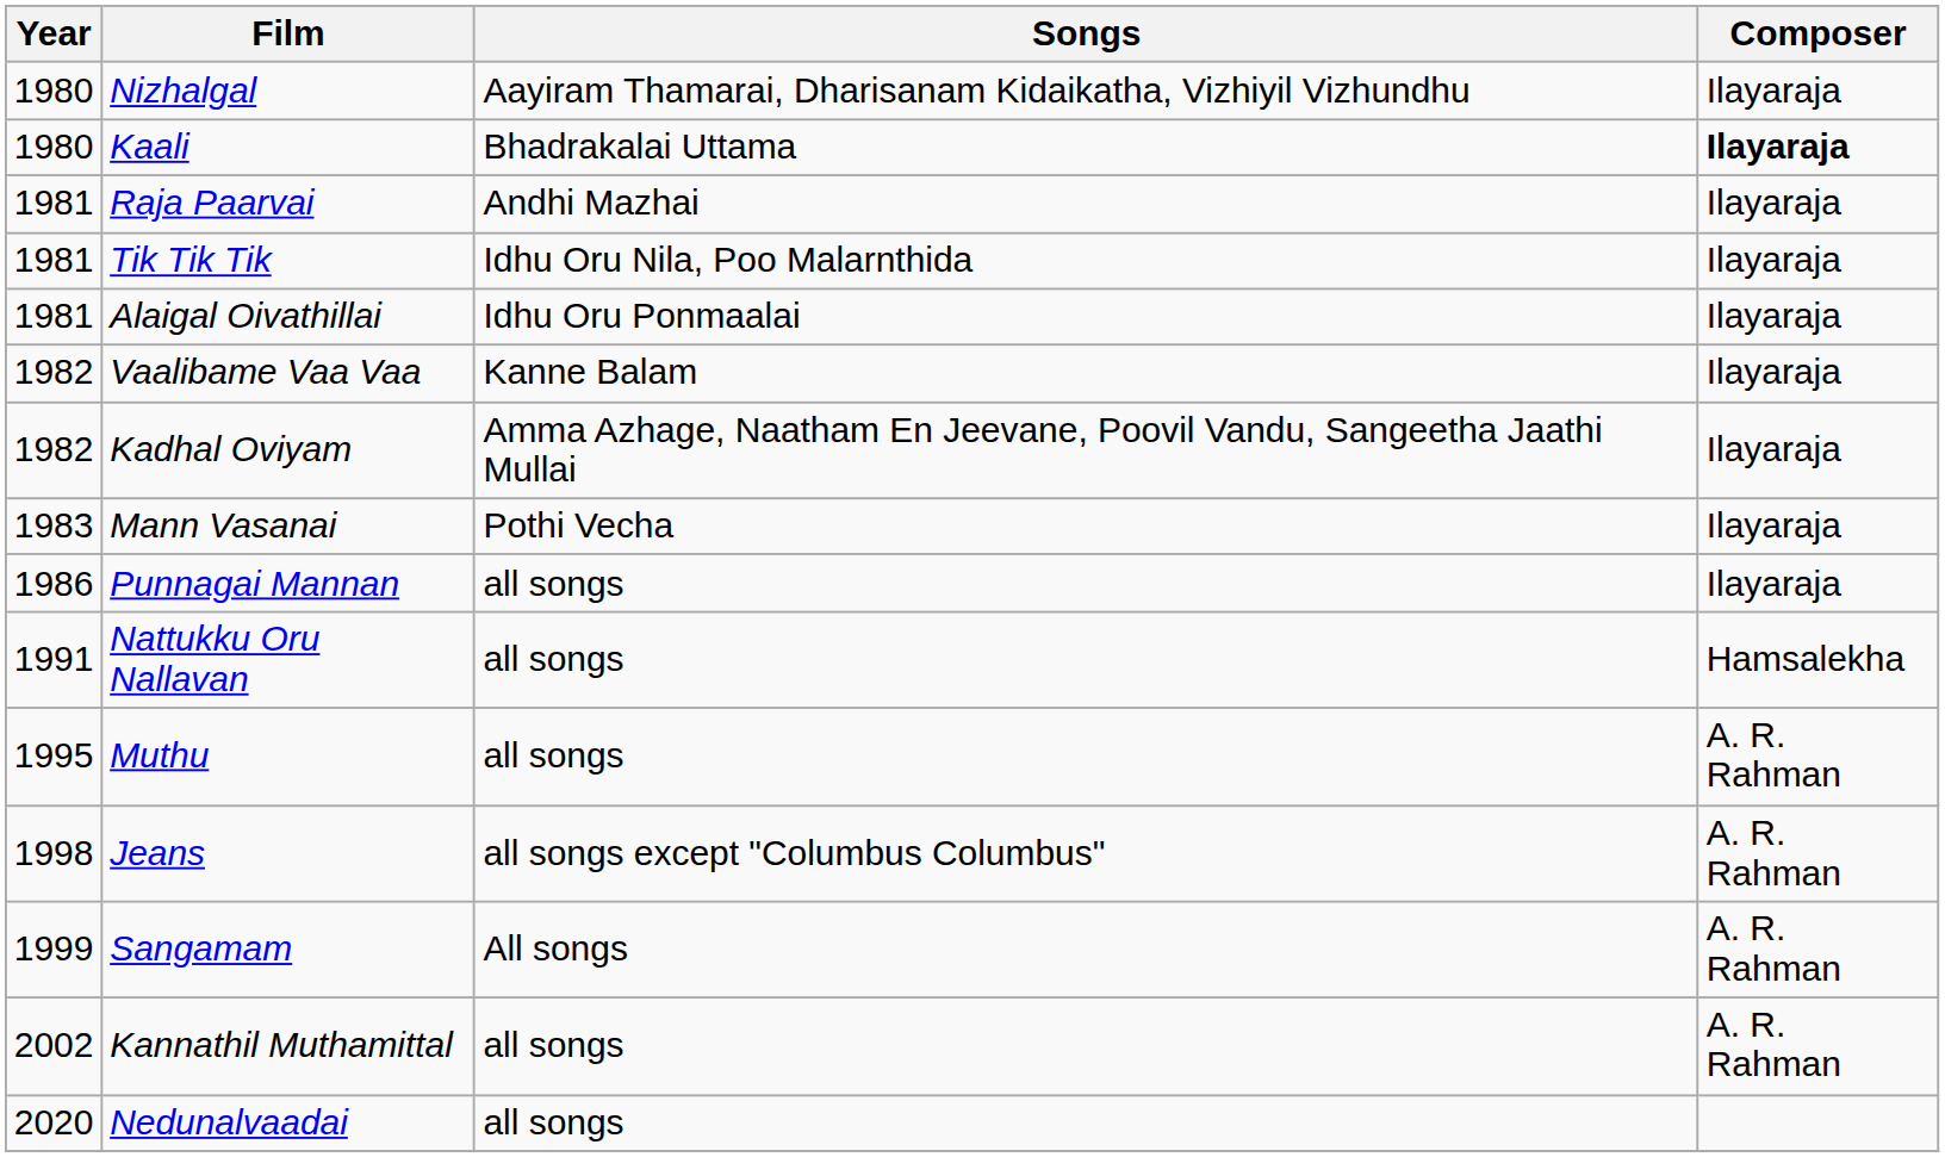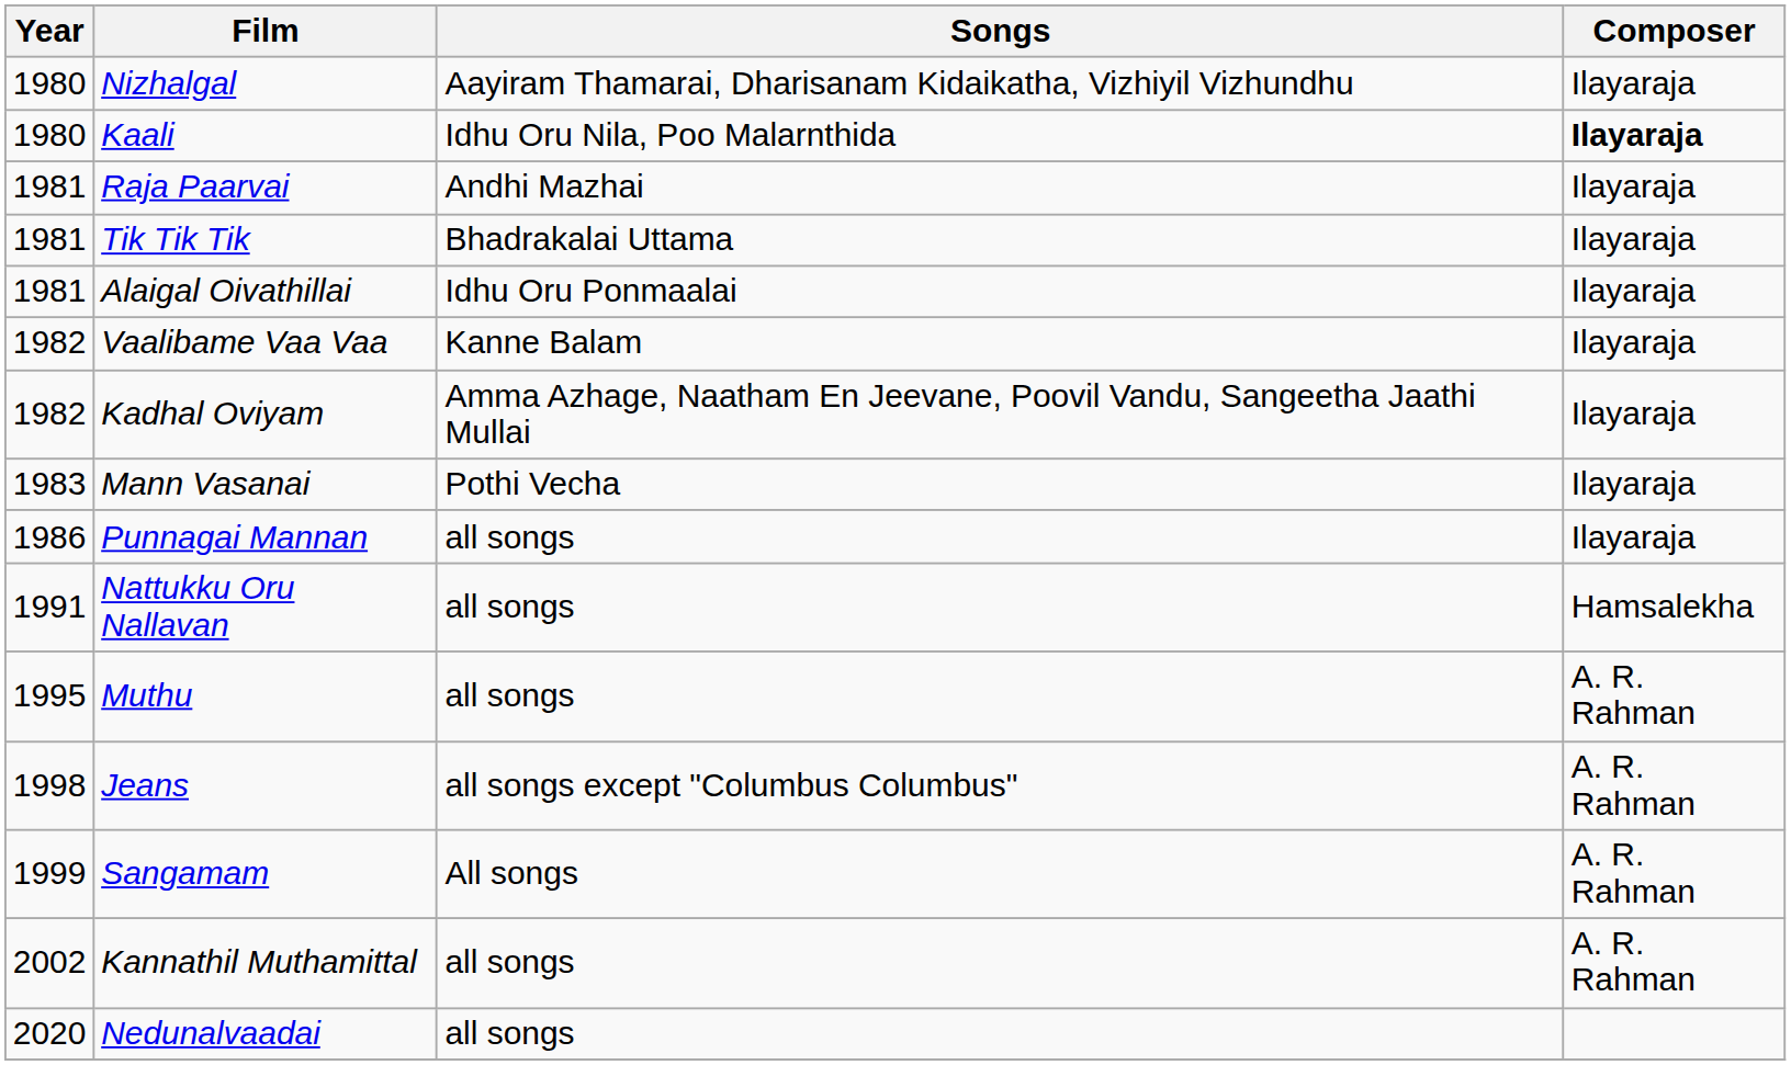Kaali | Songs: Bhadrakalai Uttama -> Idhu Oru Nila, Poo Malarnthida
Tik Tik Tik | Songs: Idhu Oru Nila, Poo Malarnthida -> Bhadrakalai Uttama
